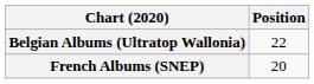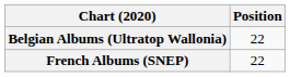French Albums (SNEP) | Position: 20 -> 22
